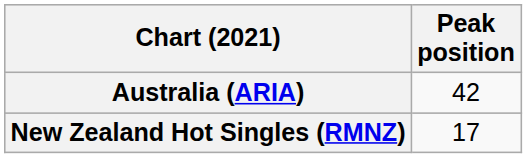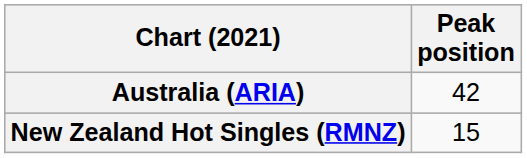New Zealand Hot Singles (RMNZ) | Peak position: 17 -> 15
